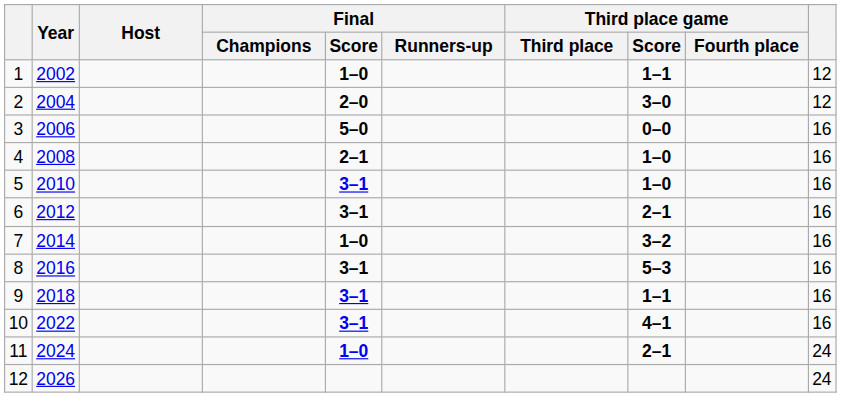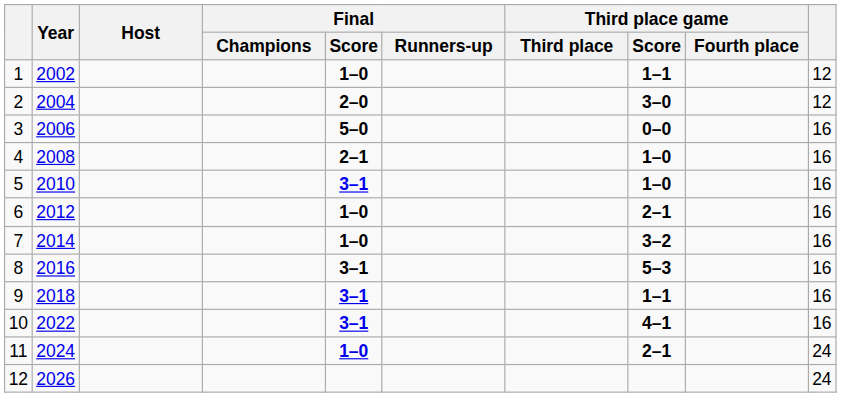6 | Final / Score: 3–1 -> 1–0
